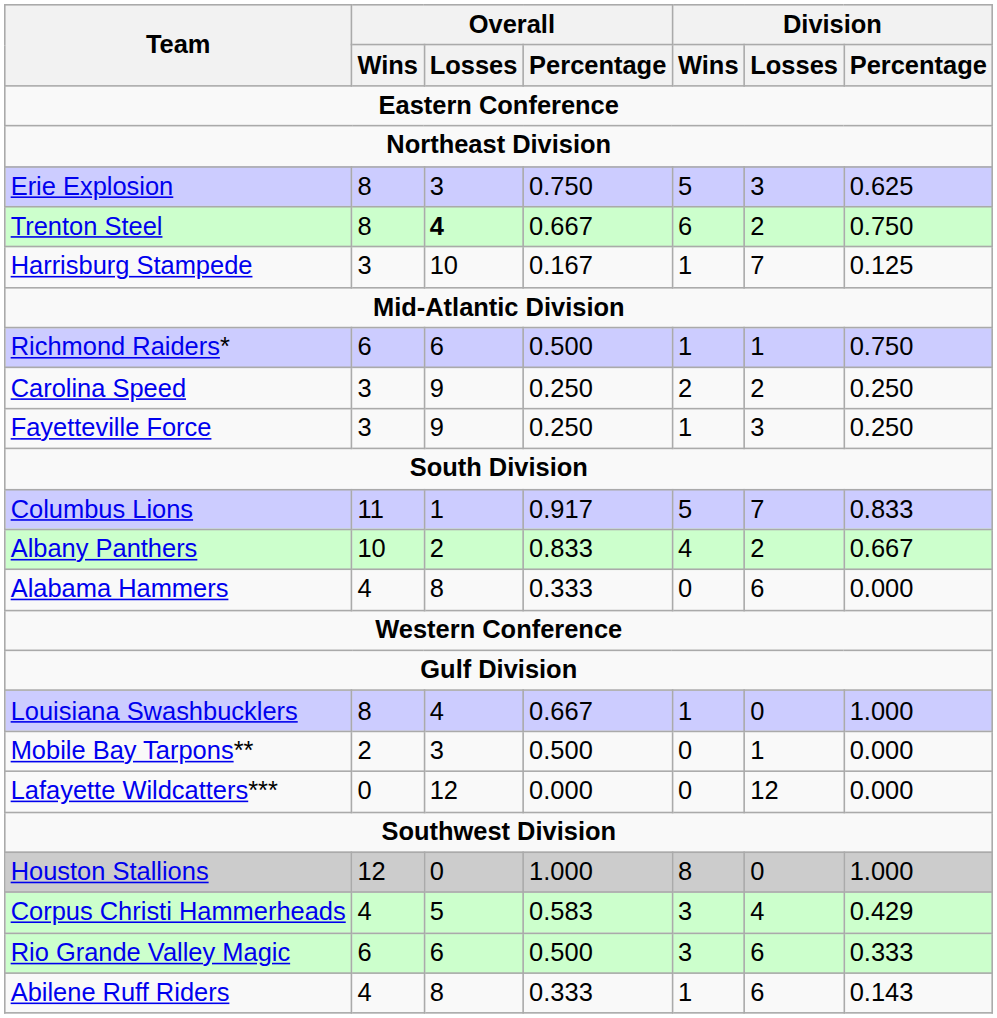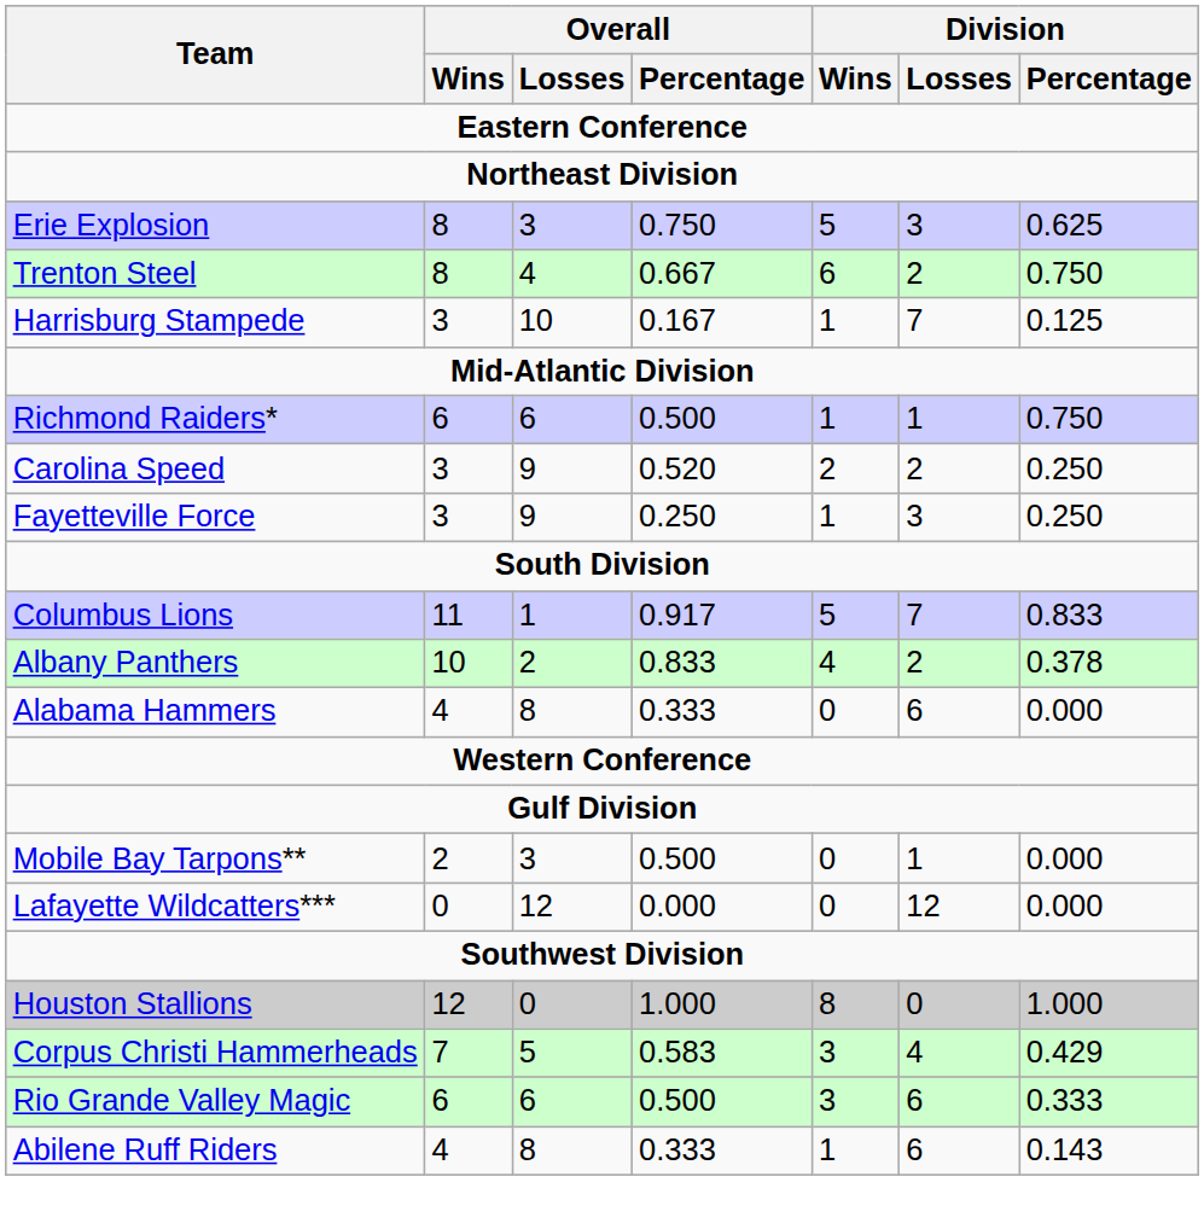Trenton Steel | Overall / Losses: bold -> normal
Carolina Speed | Overall / Percentage: 0.250 -> 0.520
Albany Panthers | Division / Percentage: 0.667 -> 0.378
- row: Louisiana Swashbucklers | 8 | 4 | 0.667 | 1 | 0 | 1.000
Corpus Christi Hammerheads | Overall / Wins: 4 -> 7
